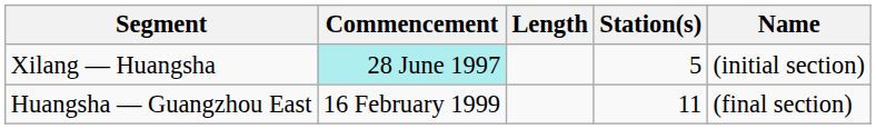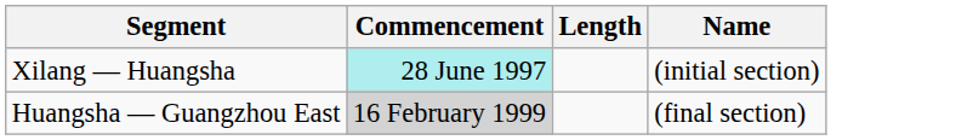- column: Station(s) | 5 | 11
Huangsha — Guangzhou East | Commencement: no background -> lightgrey background
